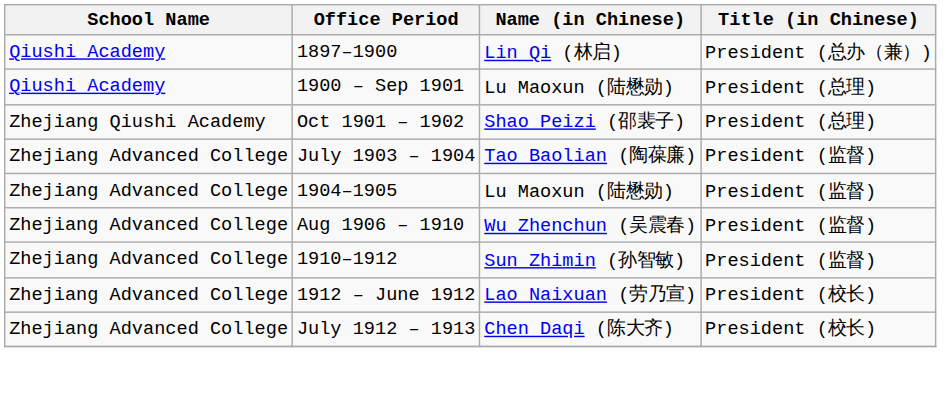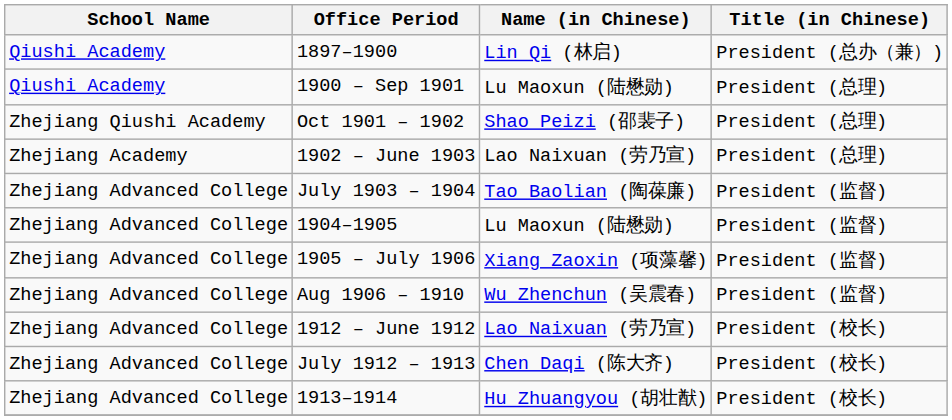+ row: Zhejiang Academy | 1902 – June 1903 | Lao Naixuan (劳乃宣) | President (总理)
+ row: Zhejiang Advanced College | 1905 – July 1906 | Xiang Zaoxin (项藻馨) | President (监督)
- row: Zhejiang Advanced College | 1910–1912 | Sun Zhimin (孙智敏) | President (监督)
+ row: Zhejiang Advanced College | 1913–1914 | Hu Zhuangyou (胡壮猷) | President (校长)
